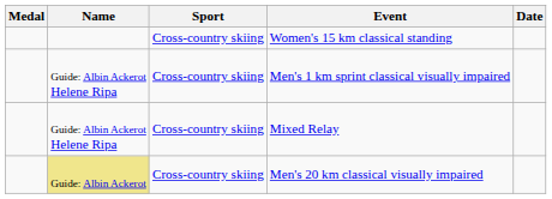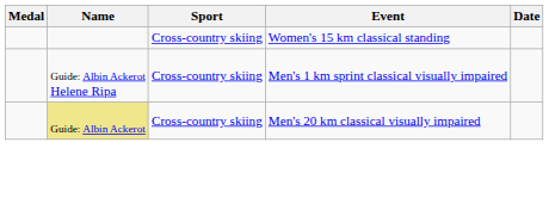- row: Guide: Albin Ackerot Helene Ripa | Cross-country skiing | Mixed Relay
